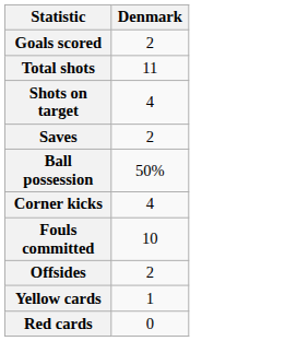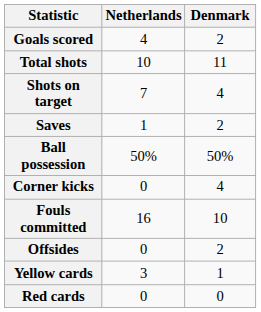+ column: Netherlands | 4 | 10 | 7 | 1 | 50% | 0 | 16 | 0 | 3 | 0
